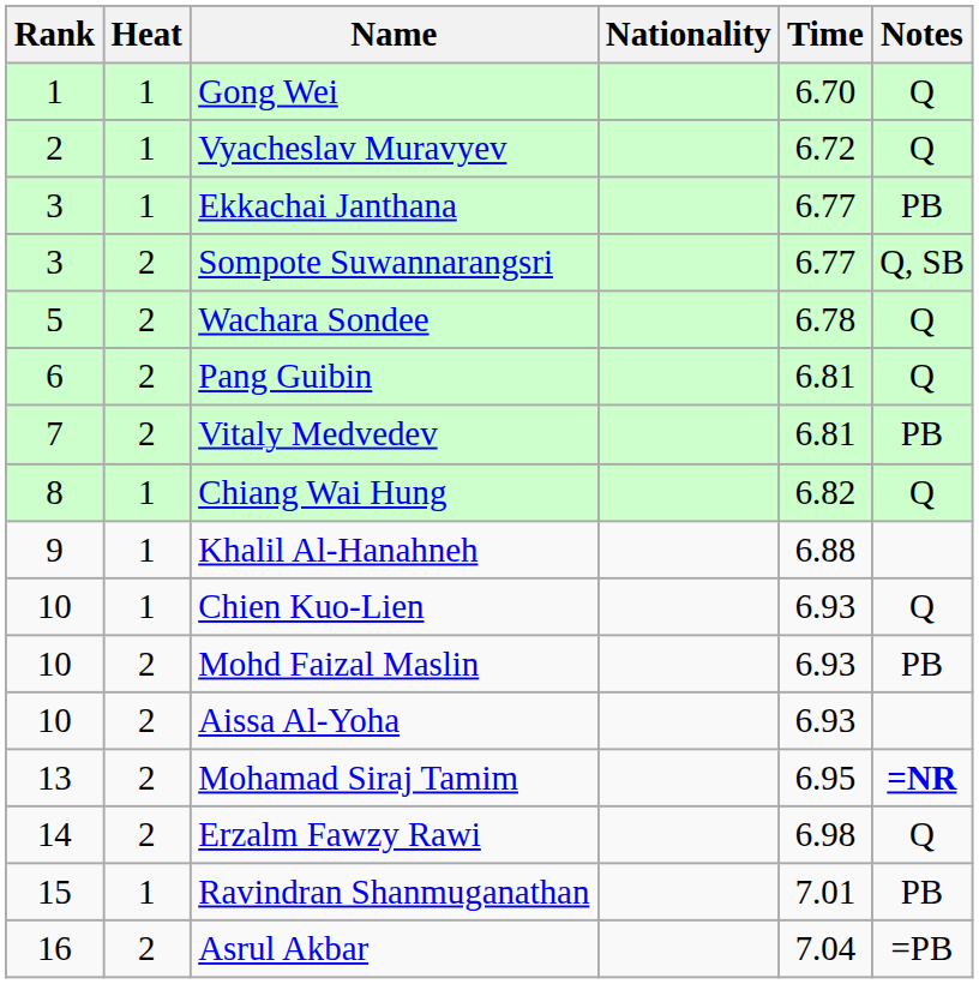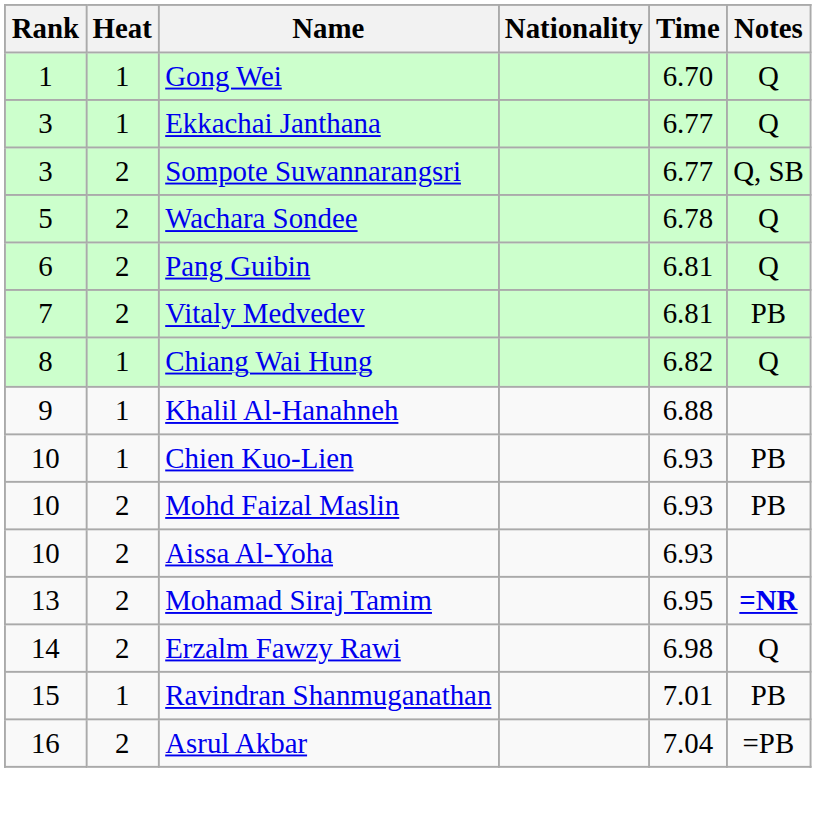- row: 2 | 1 | Vyacheslav Muravyev | 6.72 | Q
Ekkachai Janthana | Notes: PB -> Q
Chien Kuo-Lien | Notes: Q -> PB
